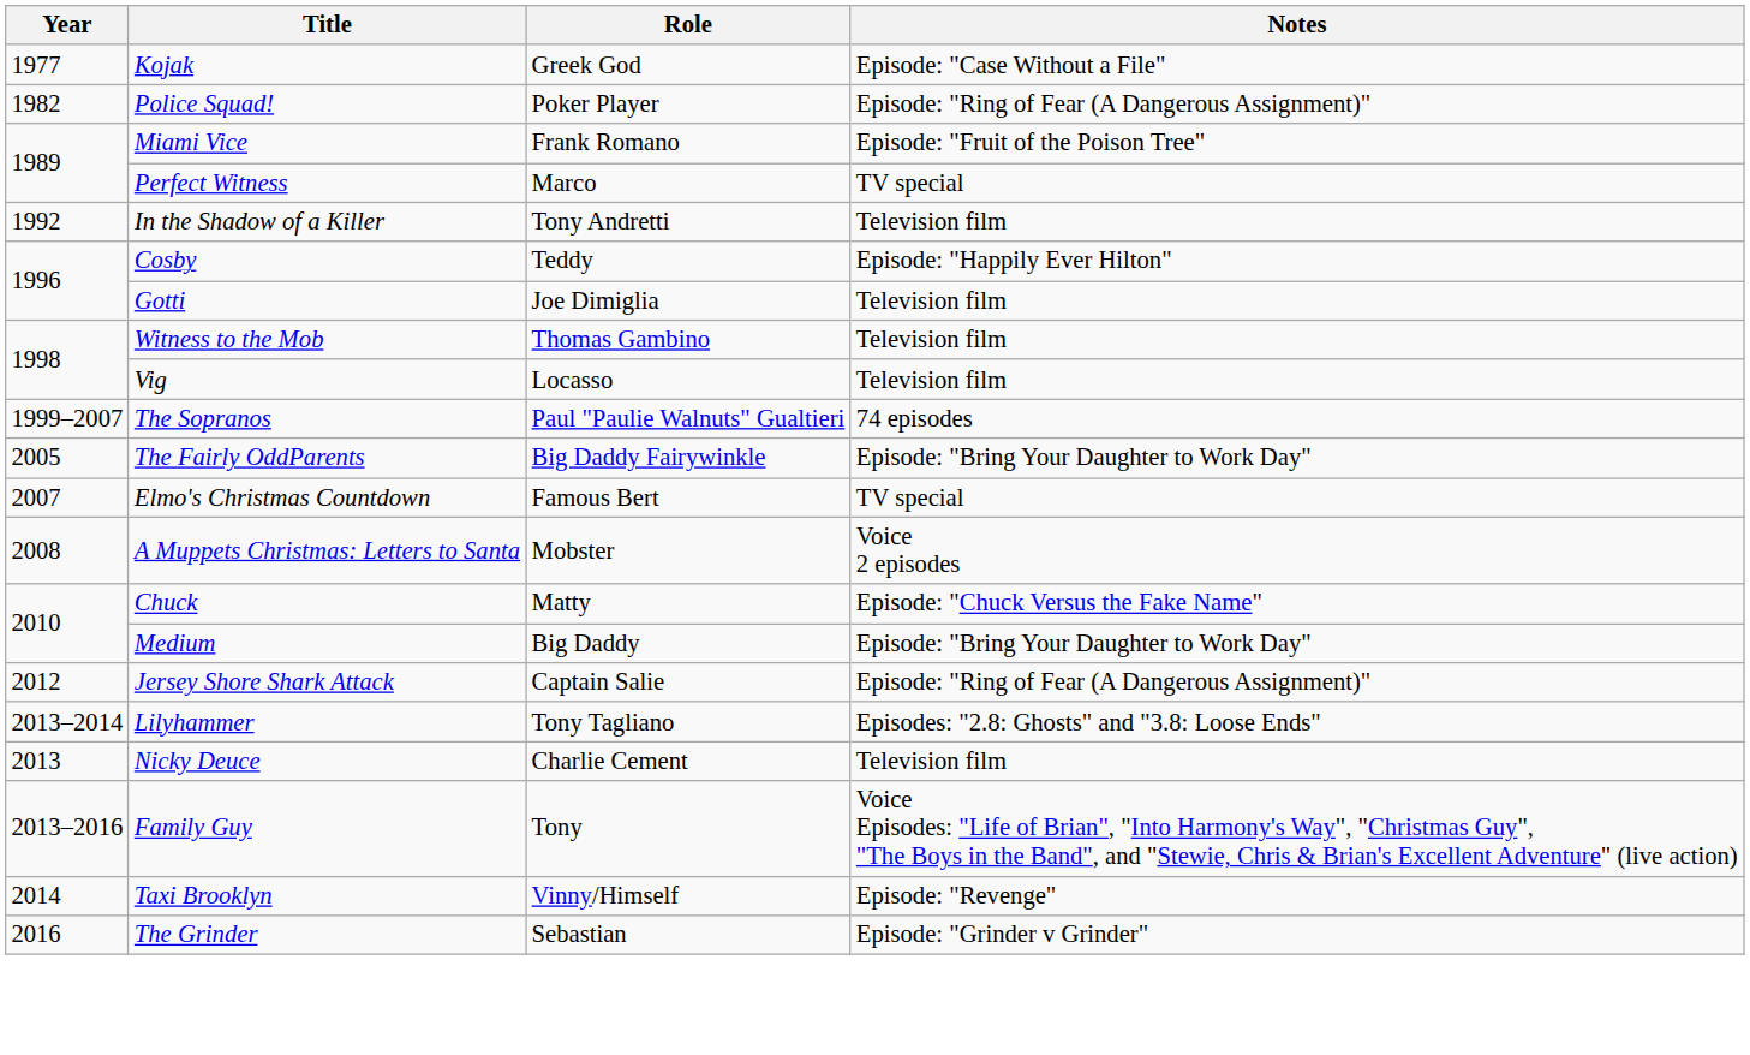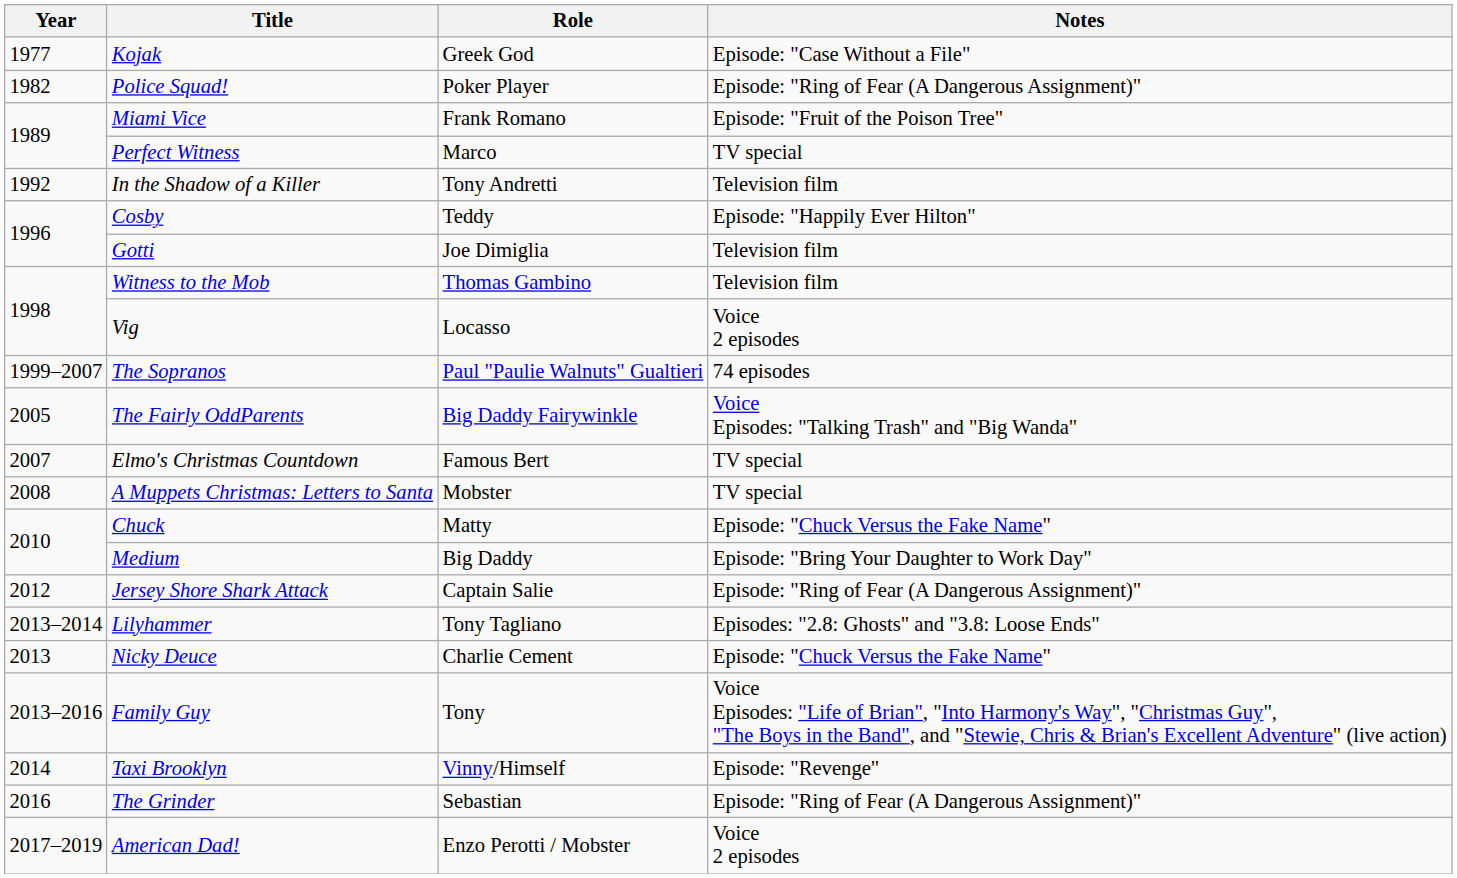Vig | Notes: Television film -> Voice 2 episodes
The Fairly OddParents | Notes: Episode: "Bring Your Daughter to Work Day" -> Voice Episodes: "Talking Trash" and "Big Wanda"
A Muppets Christmas: Letters to Santa | Notes: Voice 2 episodes -> TV special
Nicky Deuce | Notes: Television film -> Episode: "Chuck Versus the Fake Name"
The Grinder | Notes: Episode: "Grinder v Grinder" -> Episode: "Ring of Fear (A Dangerous Assignment)"
+ row: 2017–2019 | American Dad! | Enzo Perotti / Mobster | Voice 2 episodes
